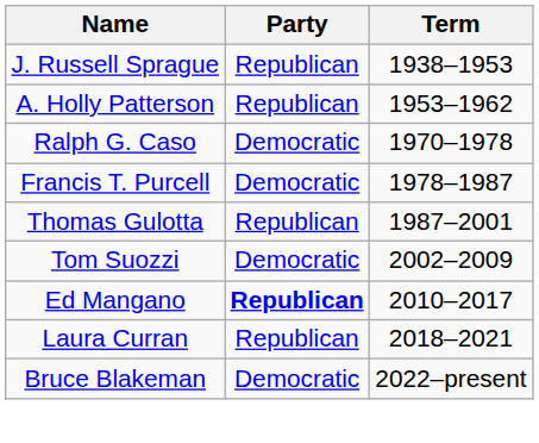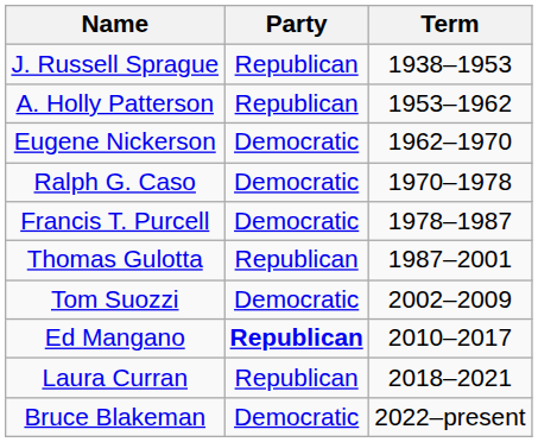+ row: Eugene Nickerson | Democratic | 1962–1970
